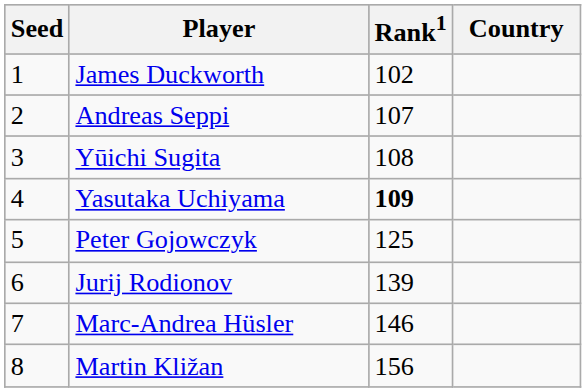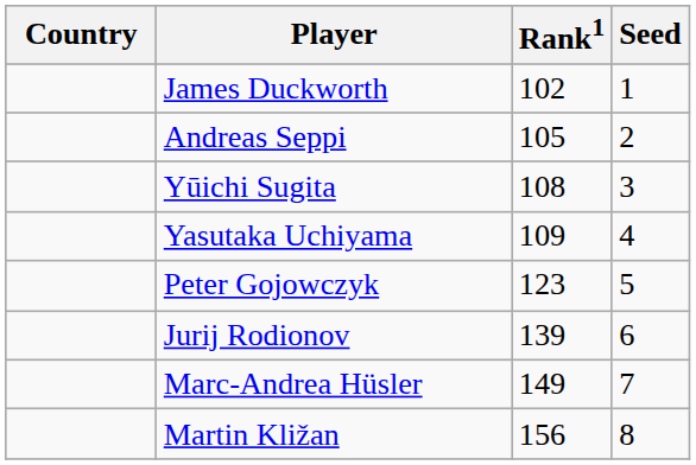columns swapped: Country <-> Seed
Andreas Seppi | Rank1: 107 -> 105
Yasutaka Uchiyama | Rank1: bold -> normal
Peter Gojowczyk | Rank1: 125 -> 123
Marc-Andrea Hüsler | Rank1: 146 -> 149
